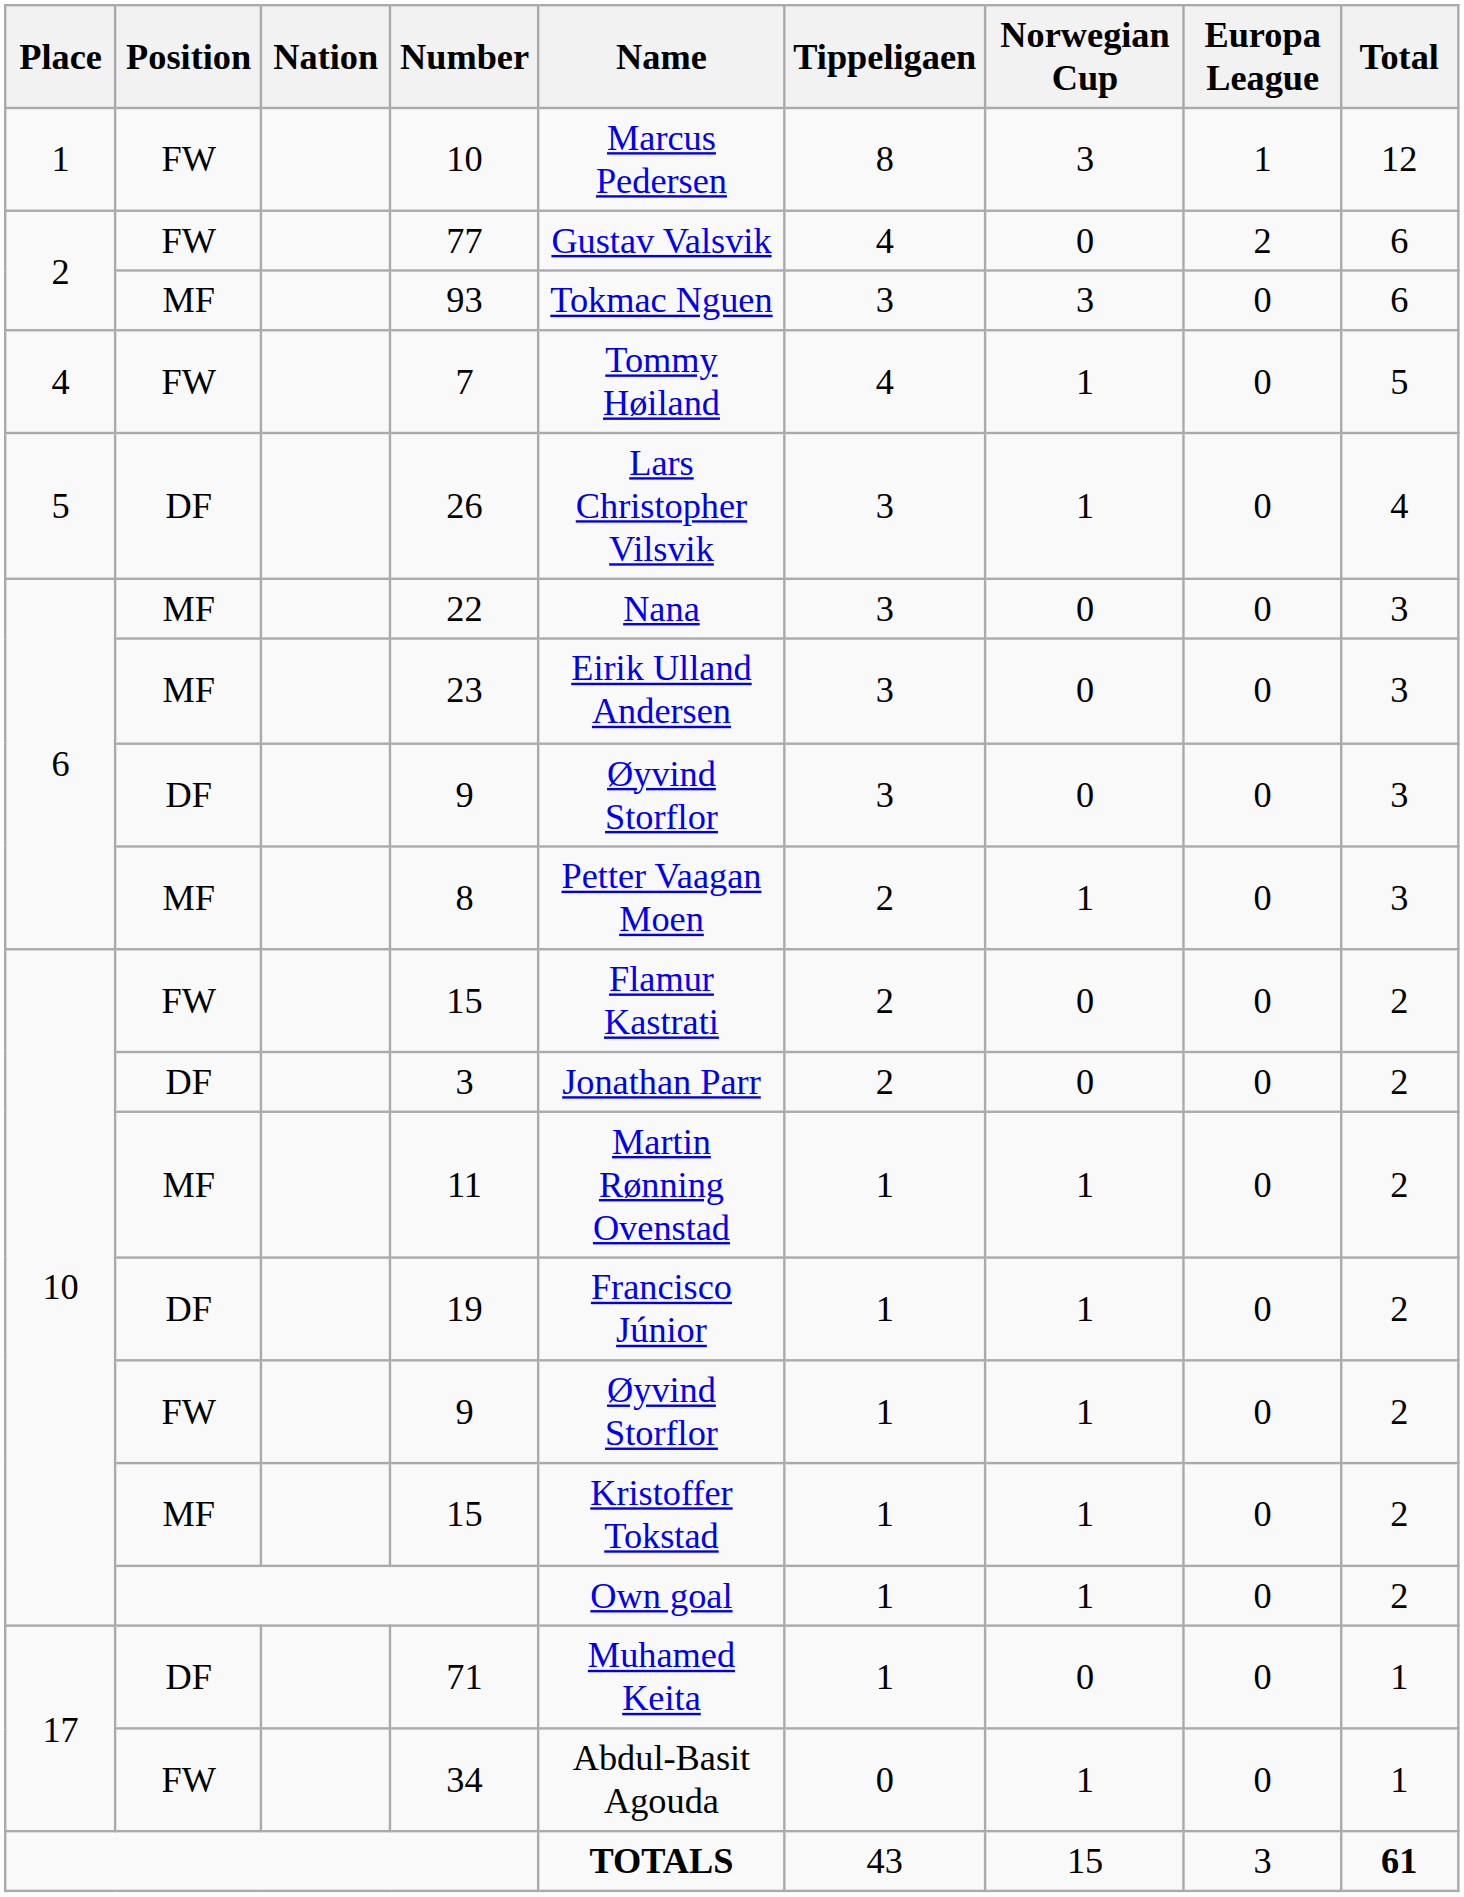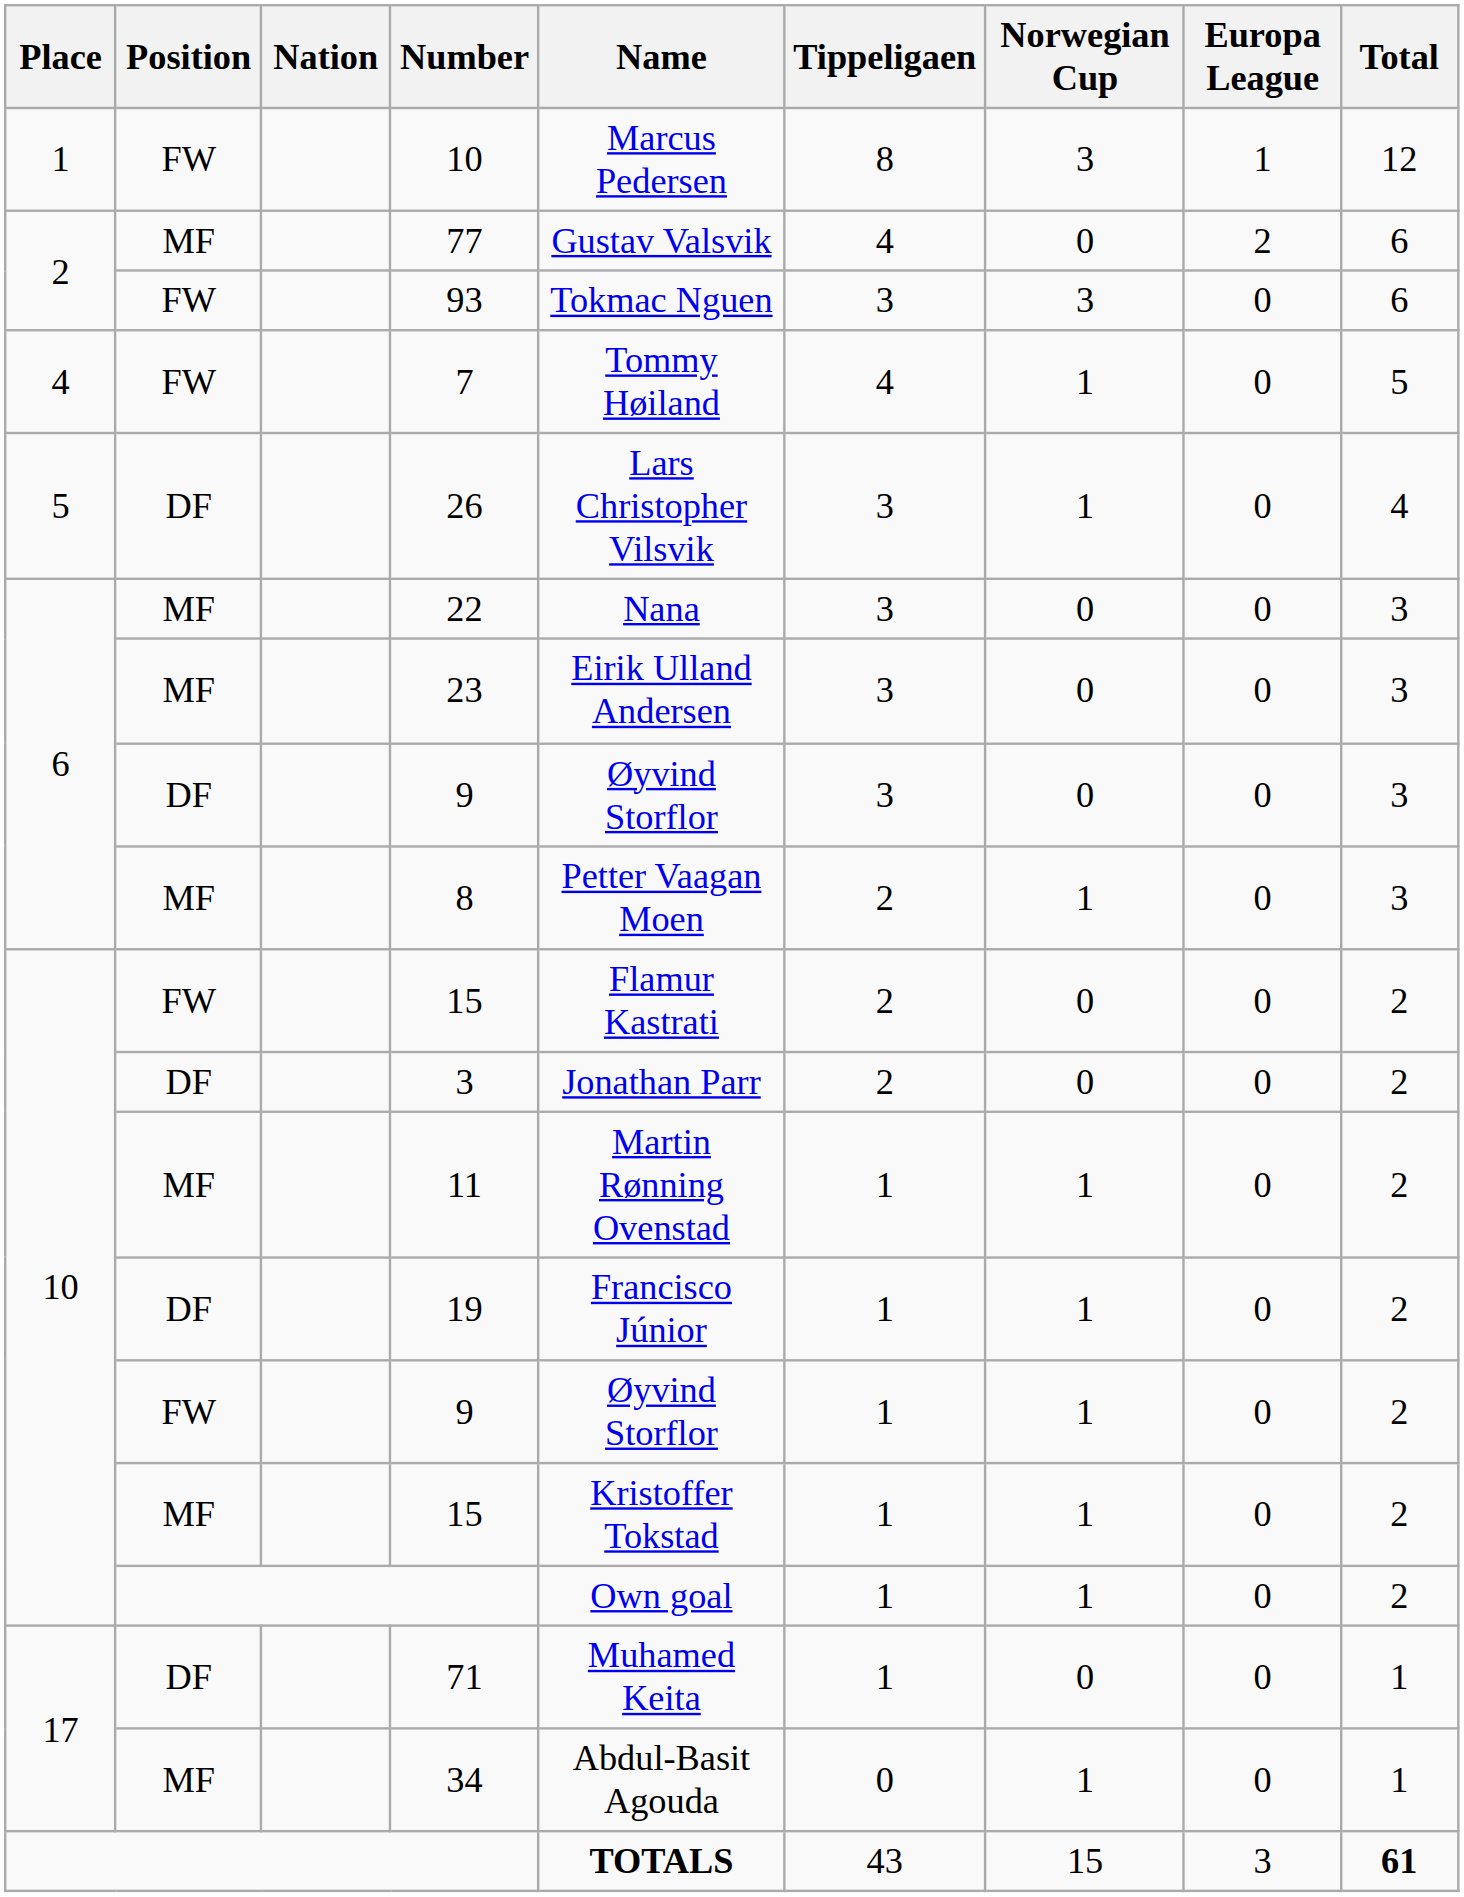77 | Position: FW -> MF
93 | Position: MF -> FW
34 | Position: FW -> MF
